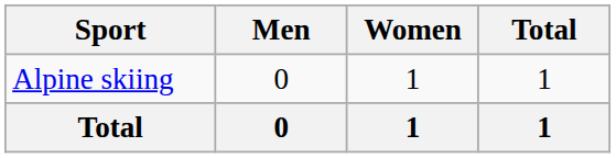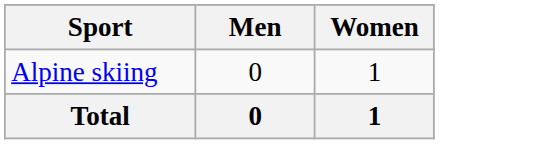- column: Total | 1 | 1
